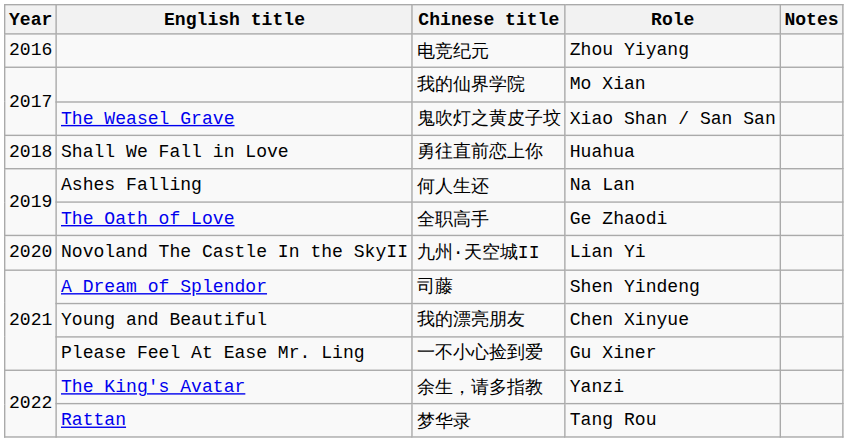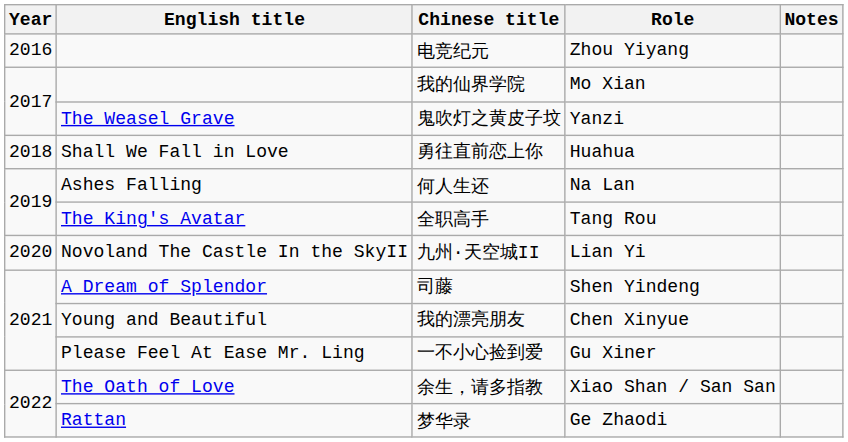鬼吹灯之黄皮子坟 | Role: Xiao Shan / San San -> Yanzi
全职高手 | English title: The Oath of Love -> The King's Avatar
全职高手 | Role: Ge Zhaodi -> Tang Rou
余生，请多指教 | English title: The King's Avatar -> The Oath of Love
余生，请多指教 | Role: Yanzi -> Xiao Shan / San San
梦华录 | Role: Tang Rou -> Ge Zhaodi
